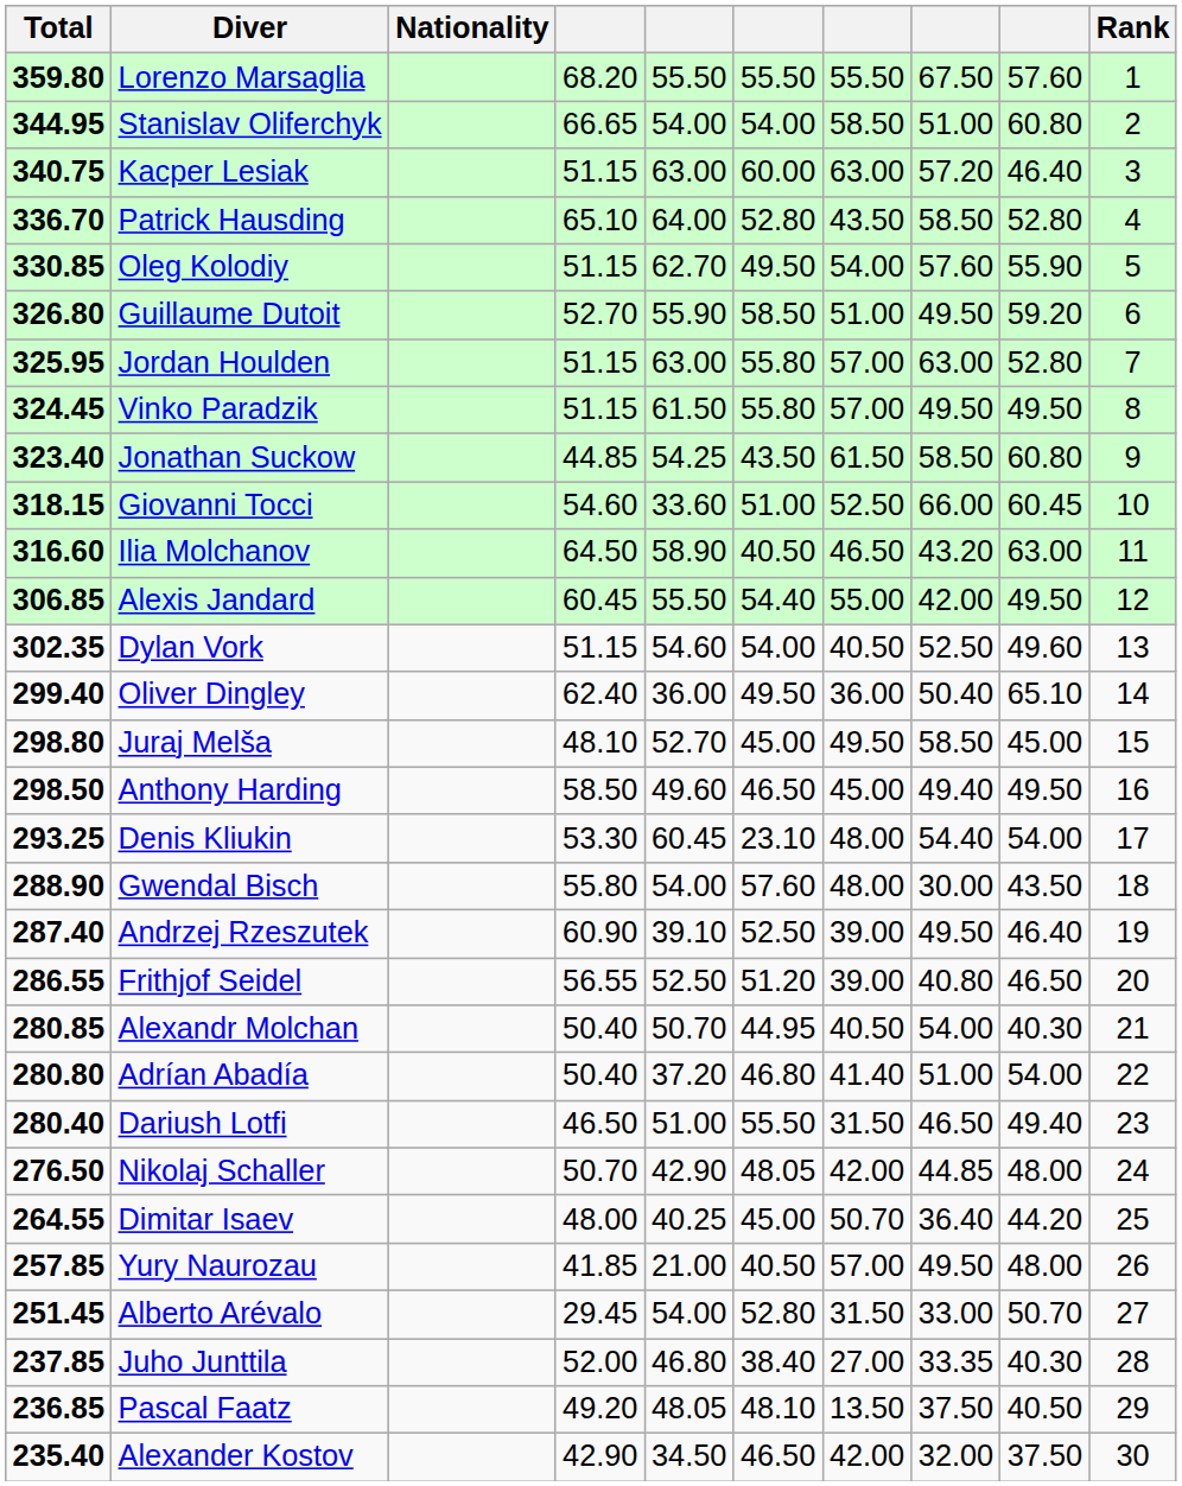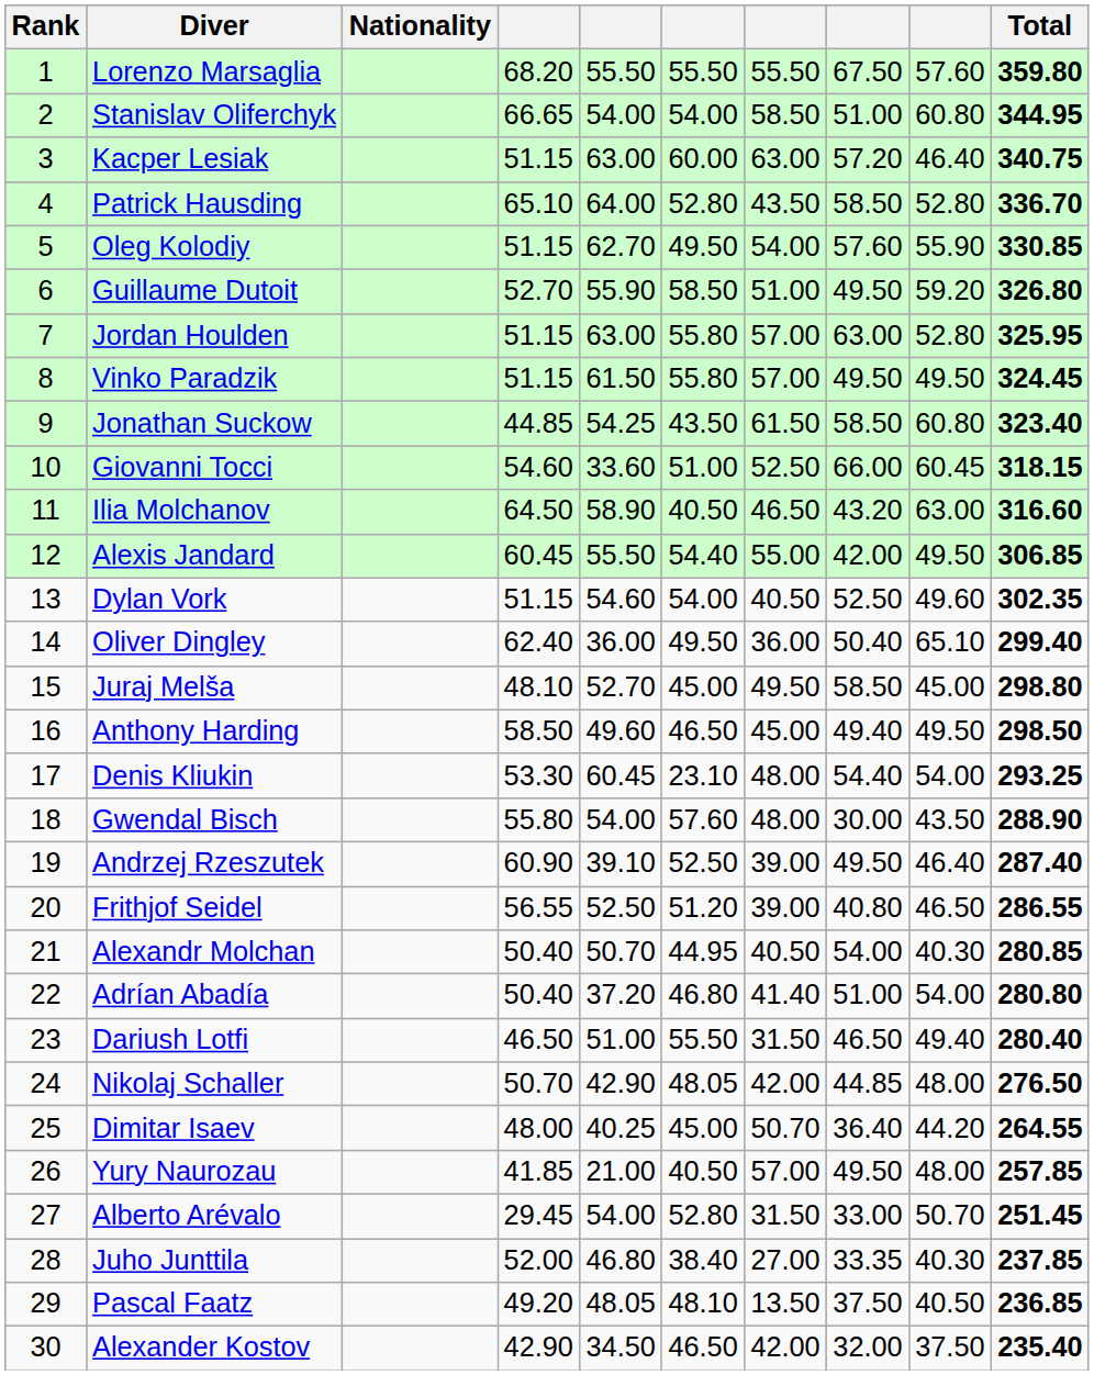columns swapped: Rank <-> Total
